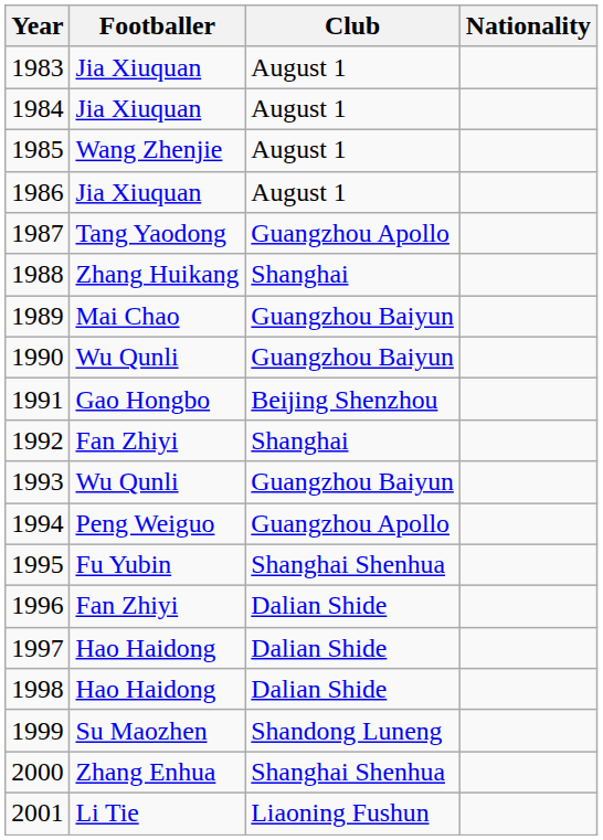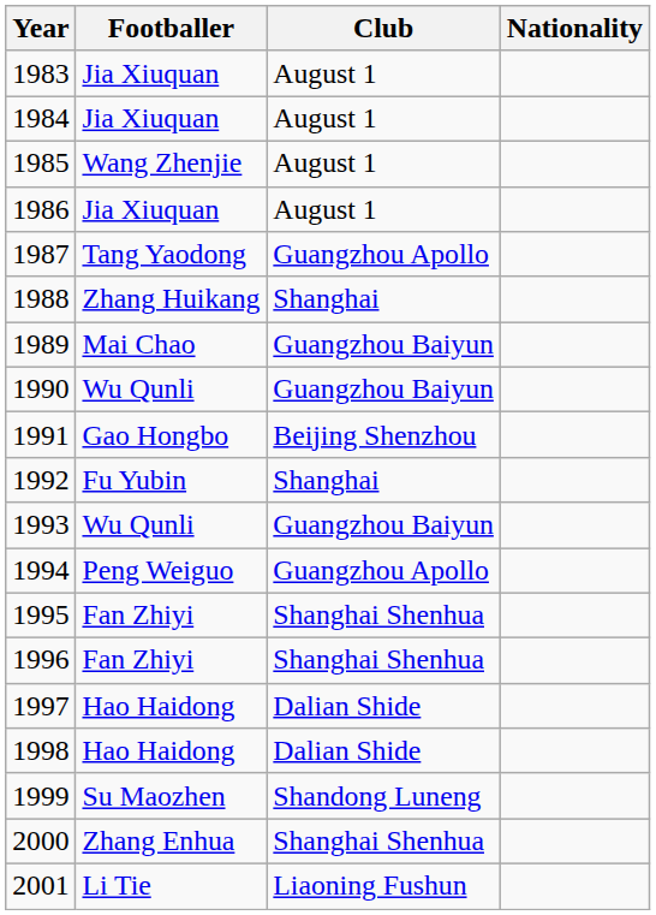1992 | Footballer: Fan Zhiyi -> Fu Yubin
1995 | Footballer: Fu Yubin -> Fan Zhiyi
1996 | Club: Dalian Shide -> Shanghai Shenhua
